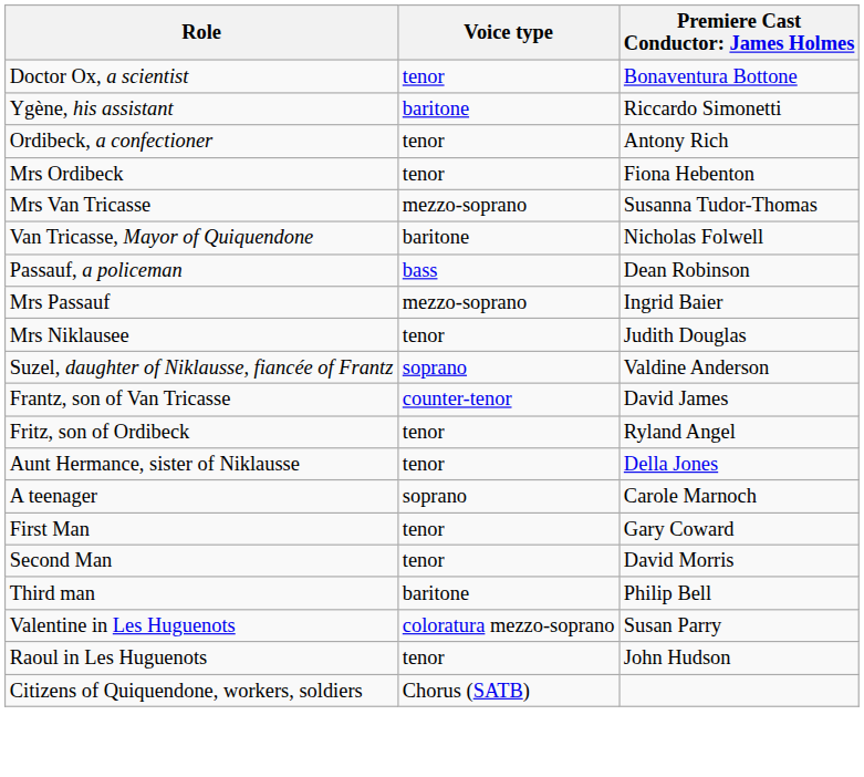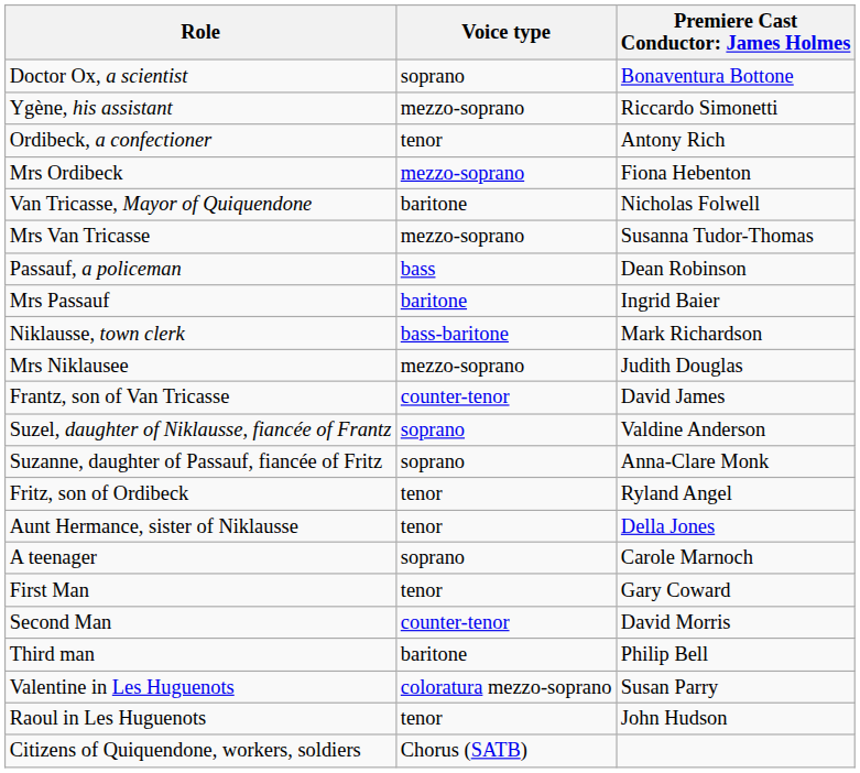Doctor Ox, a scientist | Voice type: tenor -> soprano
Ygène, his assistant | Voice type: baritone -> mezzo-soprano
Mrs Ordibeck | Voice type: tenor -> mezzo-soprano
rows swapped: Van Tricasse, Mayor of Quiquendone <-> Mrs Van Tricasse
Mrs Passauf | Voice type: mezzo-soprano -> baritone
+ row: Niklausse, town clerk | bass-baritone | Mark Richardson
Mrs Niklausee | Voice type: tenor -> mezzo-soprano
rows swapped: Suzel, daughter of Niklausse, fiancée of Frantz <-> Frantz, son of Van Tricasse
+ row: Suzanne, daughter of Passauf, fiancée of Fritz | soprano | Anna-Clare Monk
Second Man | Voice type: tenor -> counter-tenor
